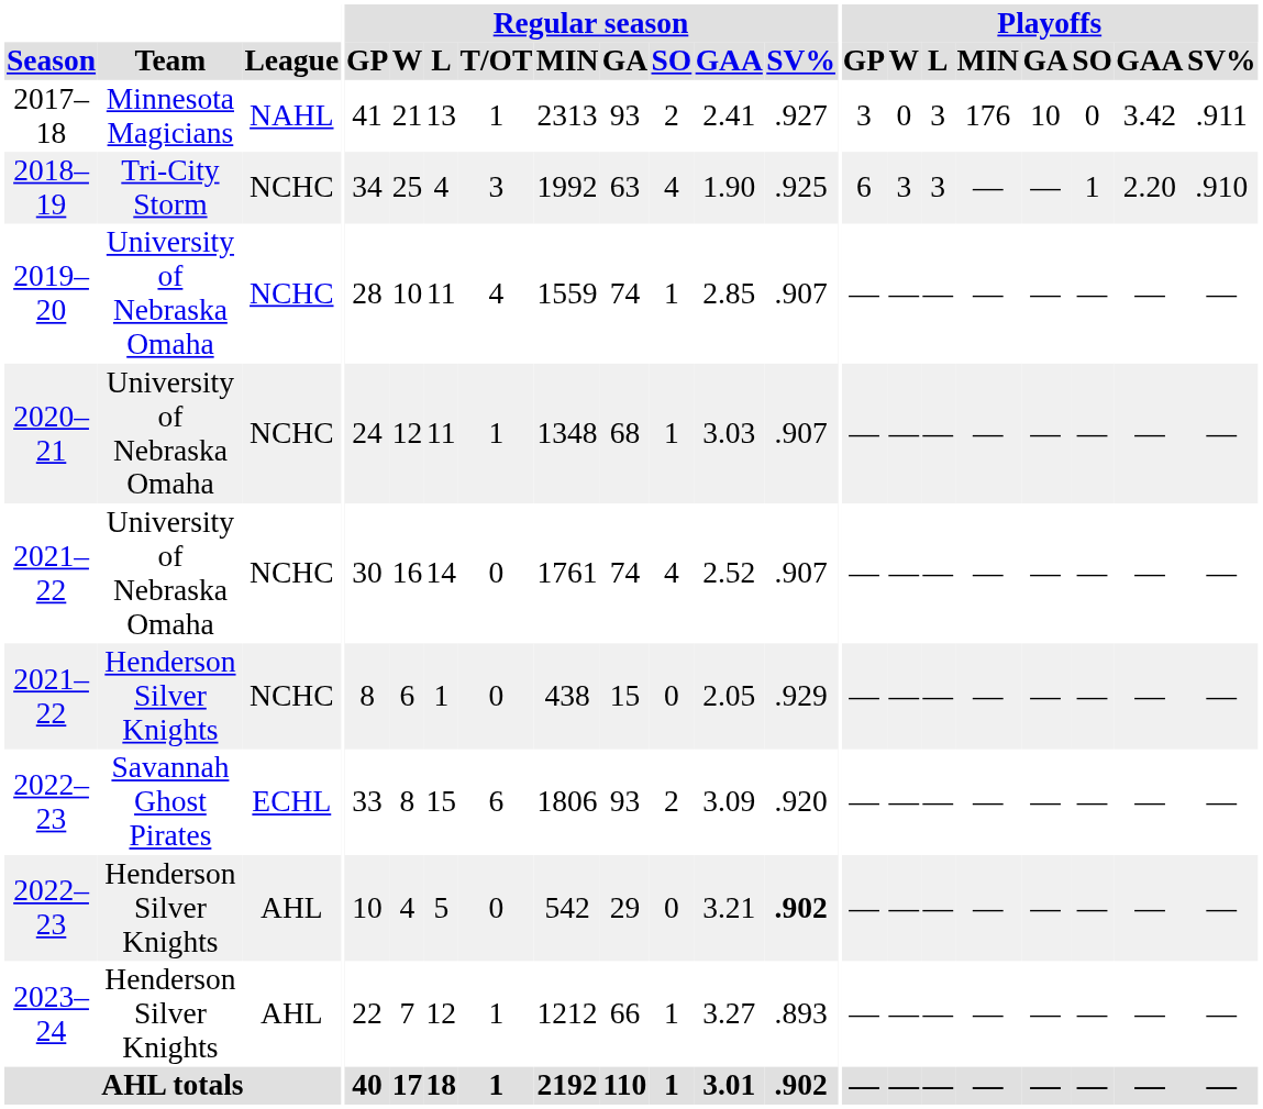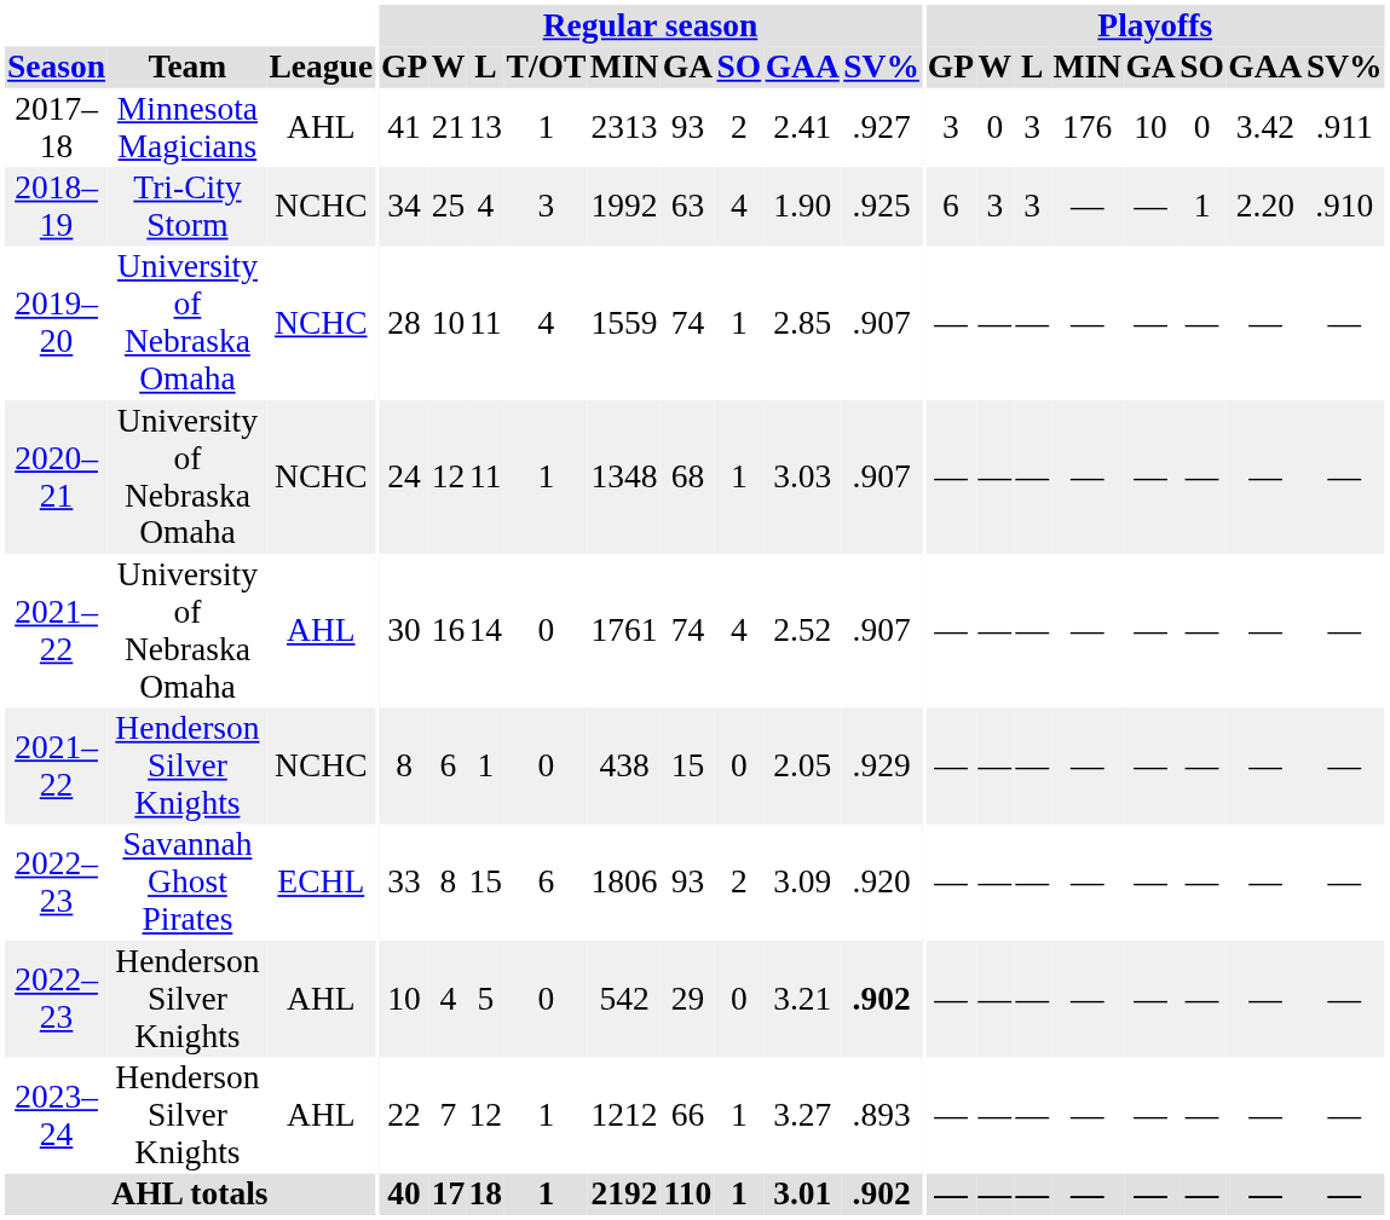2017–18 | League: NAHL -> AHL
2021–22 / University of Nebraska Omaha | League: NCHC -> AHL
